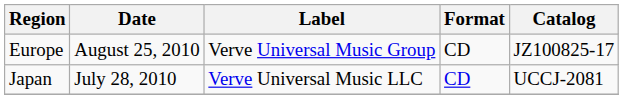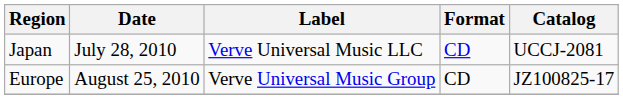rows swapped: Japan <-> Europe
